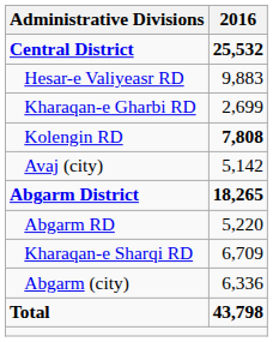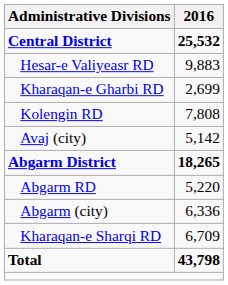Kolengin RD | 2016: bold -> normal
rows swapped: Kharaqan-e Sharqi RD <-> Abgarm (city)
